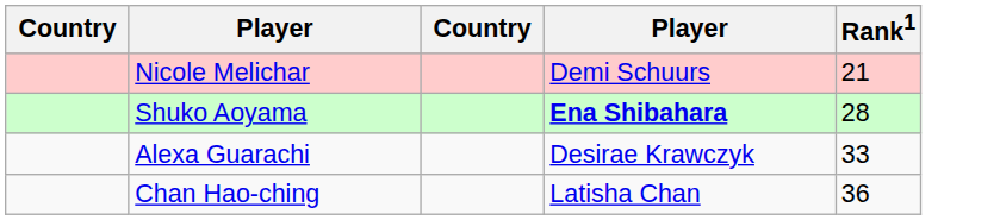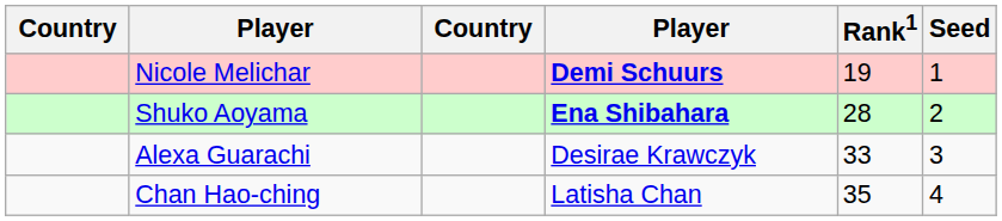+ column: Seed | 1 | 2 | 3 | 4
Nicole Melichar | column 4: normal -> bold
Nicole Melichar | Rank1: 21 -> 19
Chan Hao-ching | Rank1: 36 -> 35
